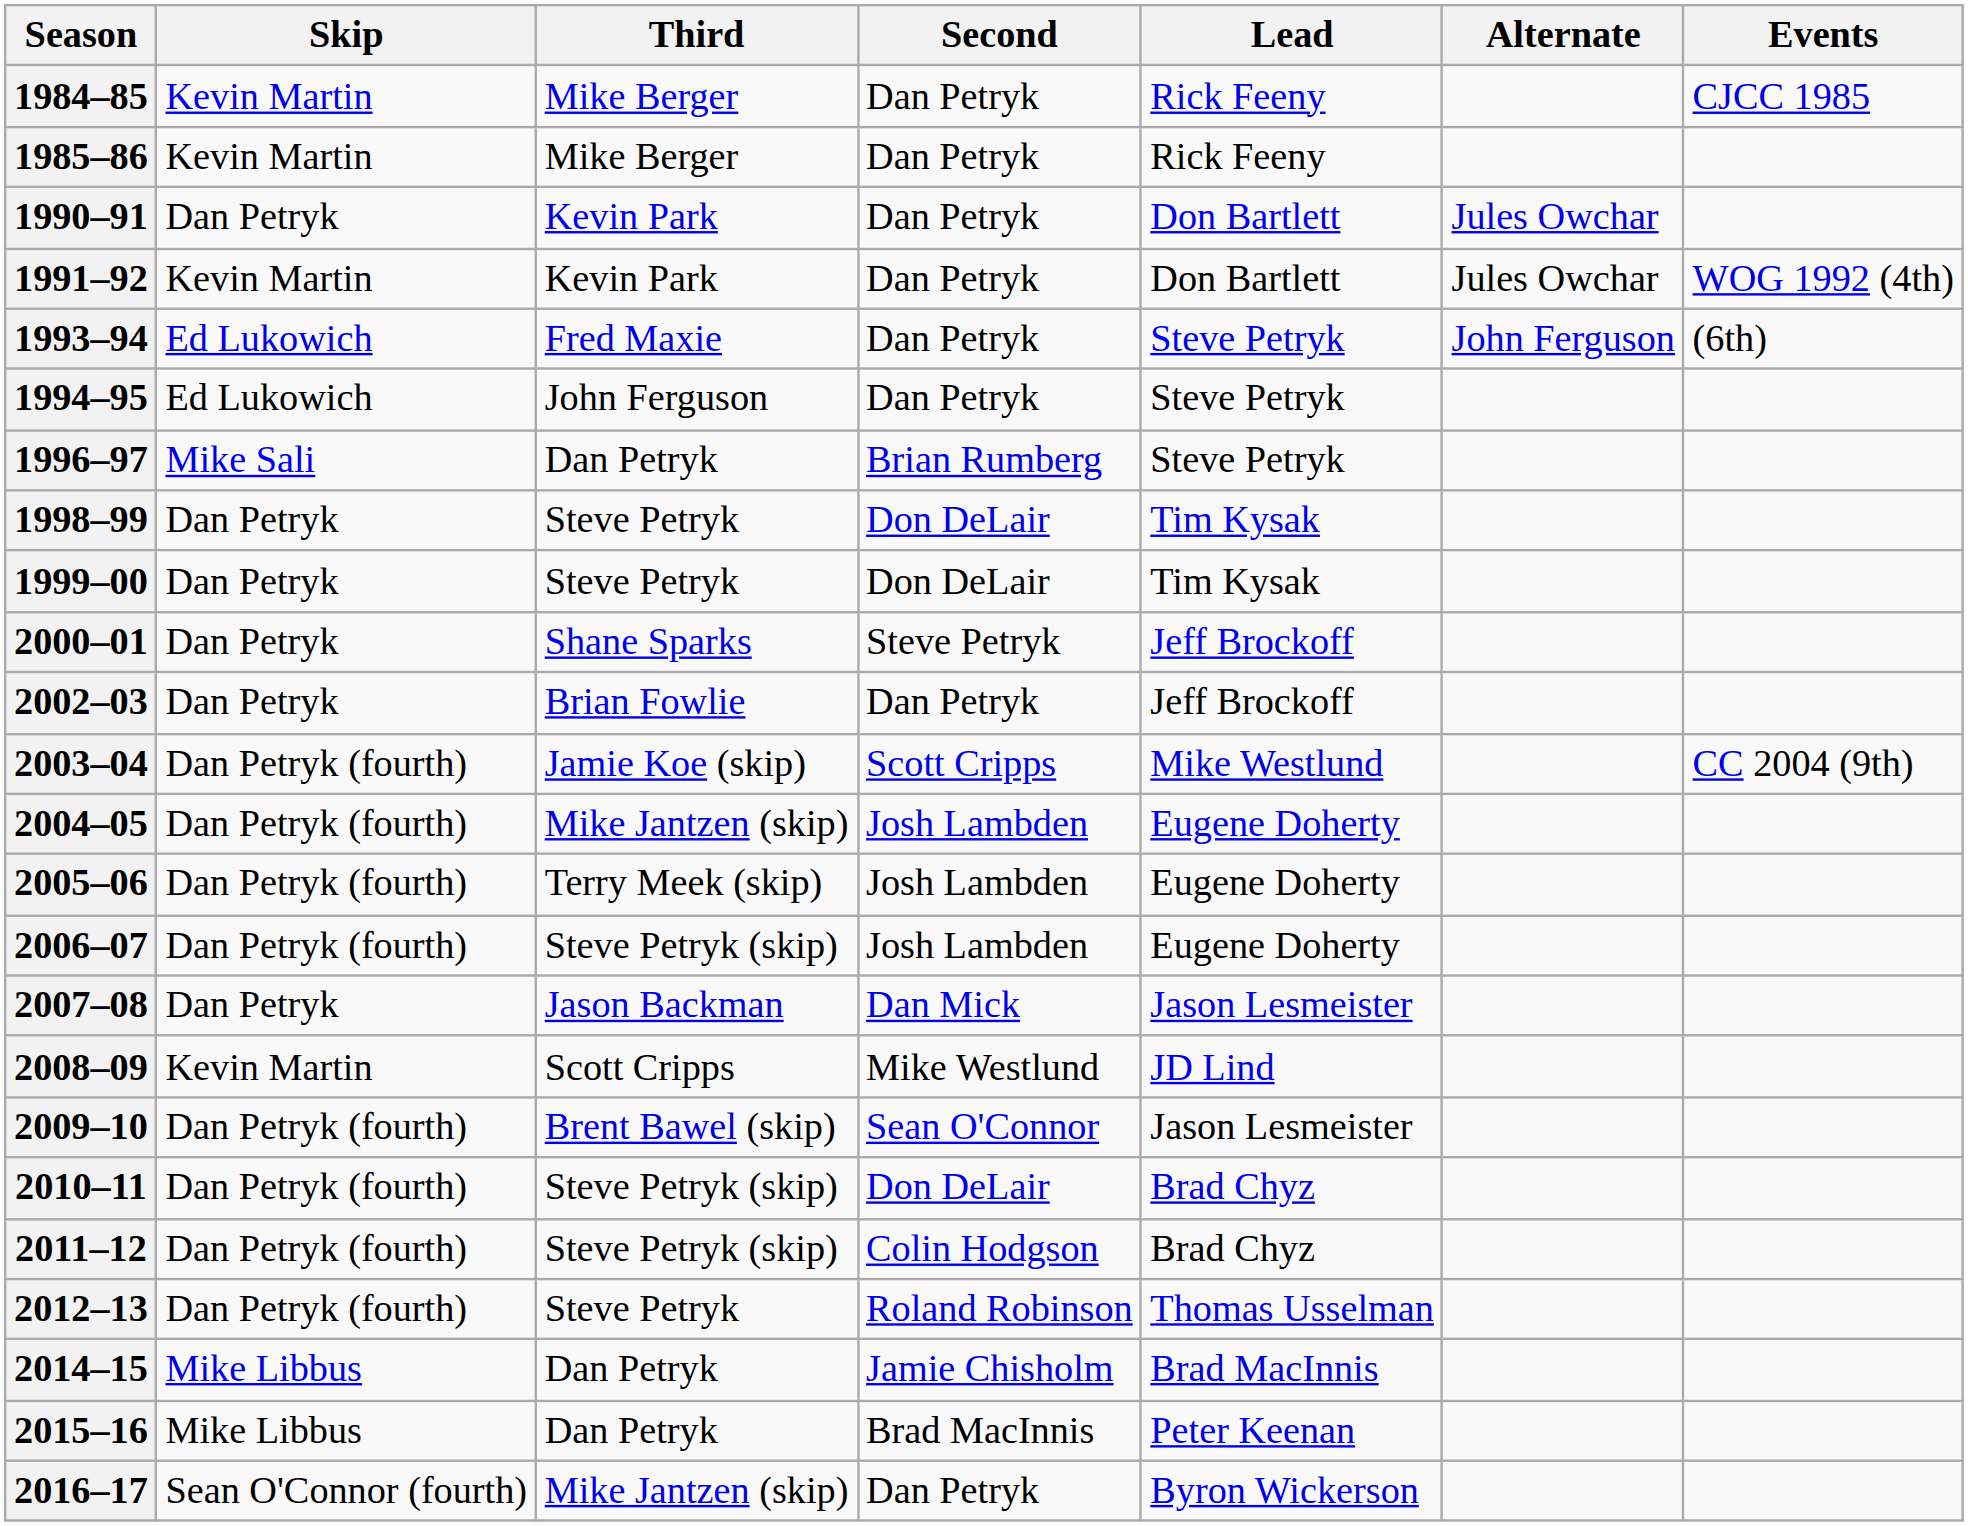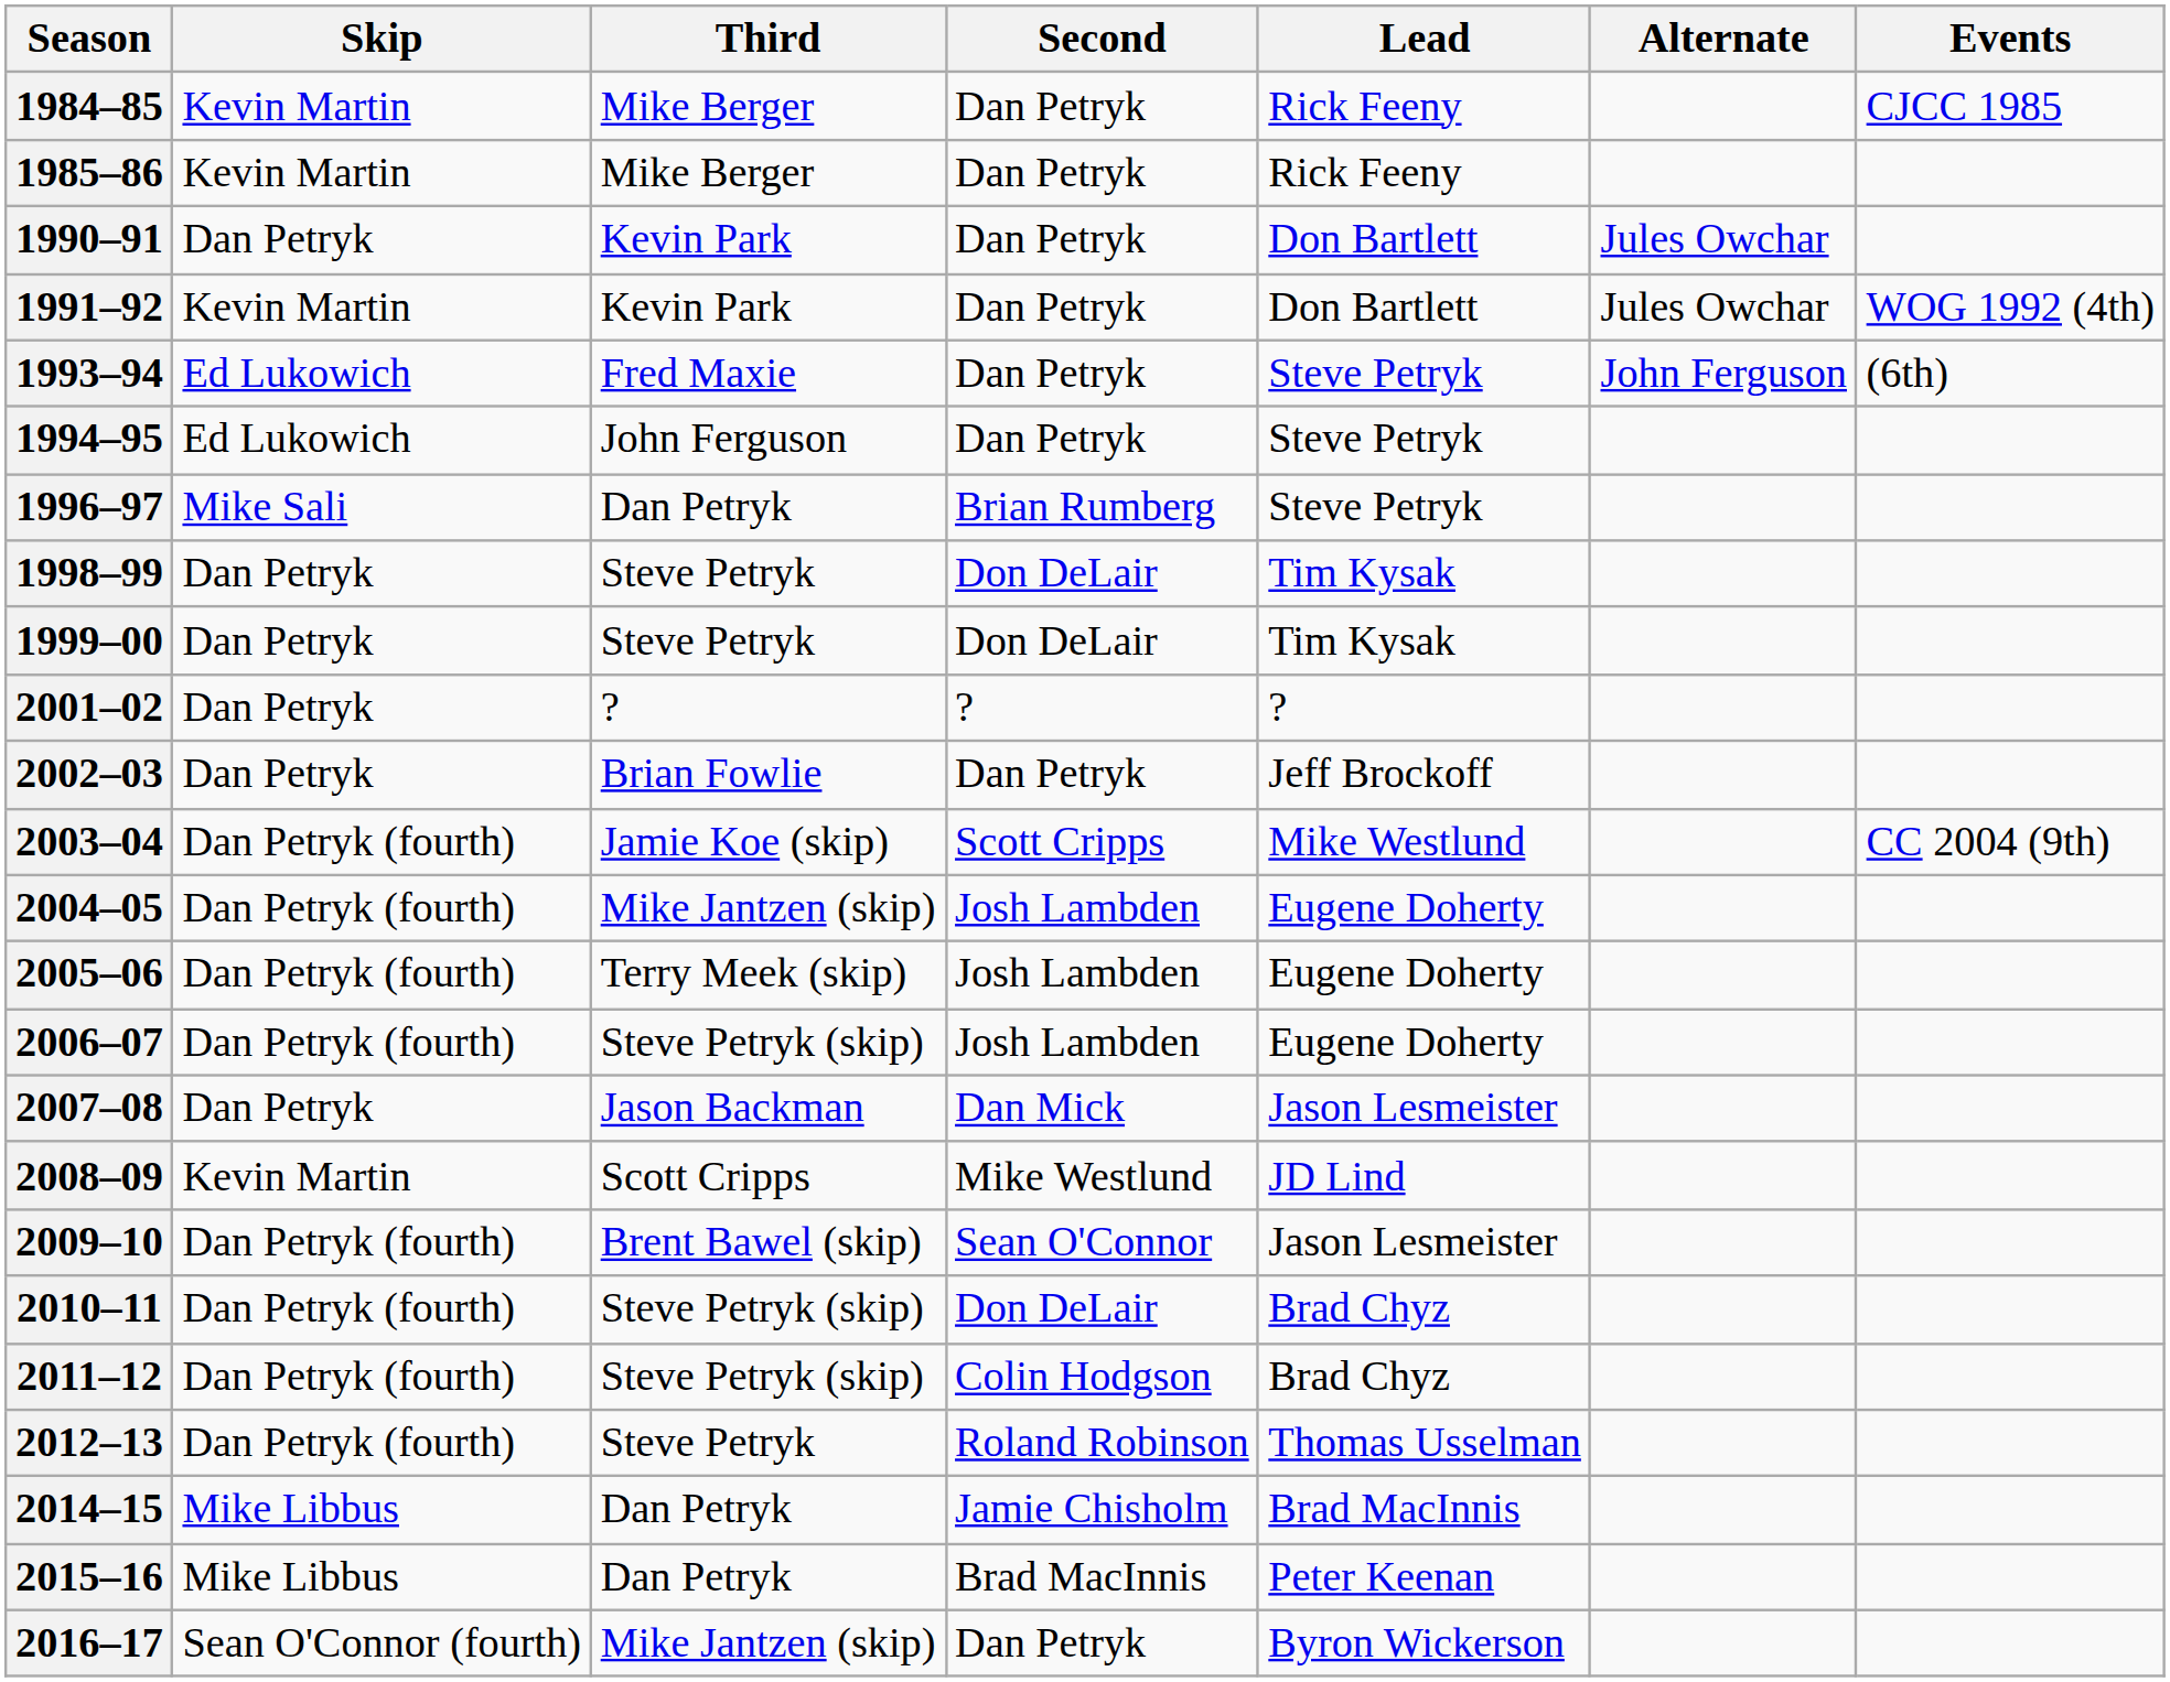- row: 2000–01 | Dan Petryk | Shane Sparks | Steve Petryk | Jeff Brockoff
+ row: 2001–02 | Dan Petryk | ? | ? | ?
